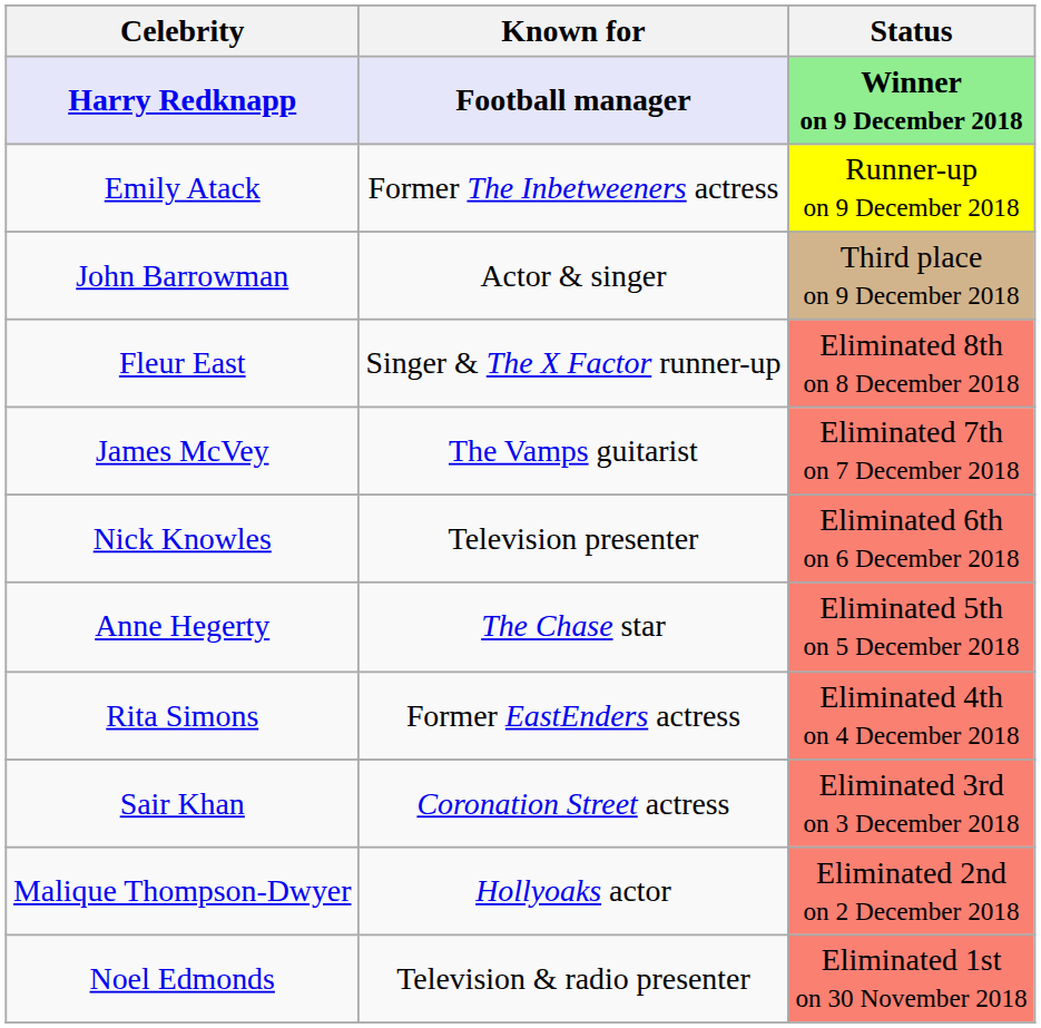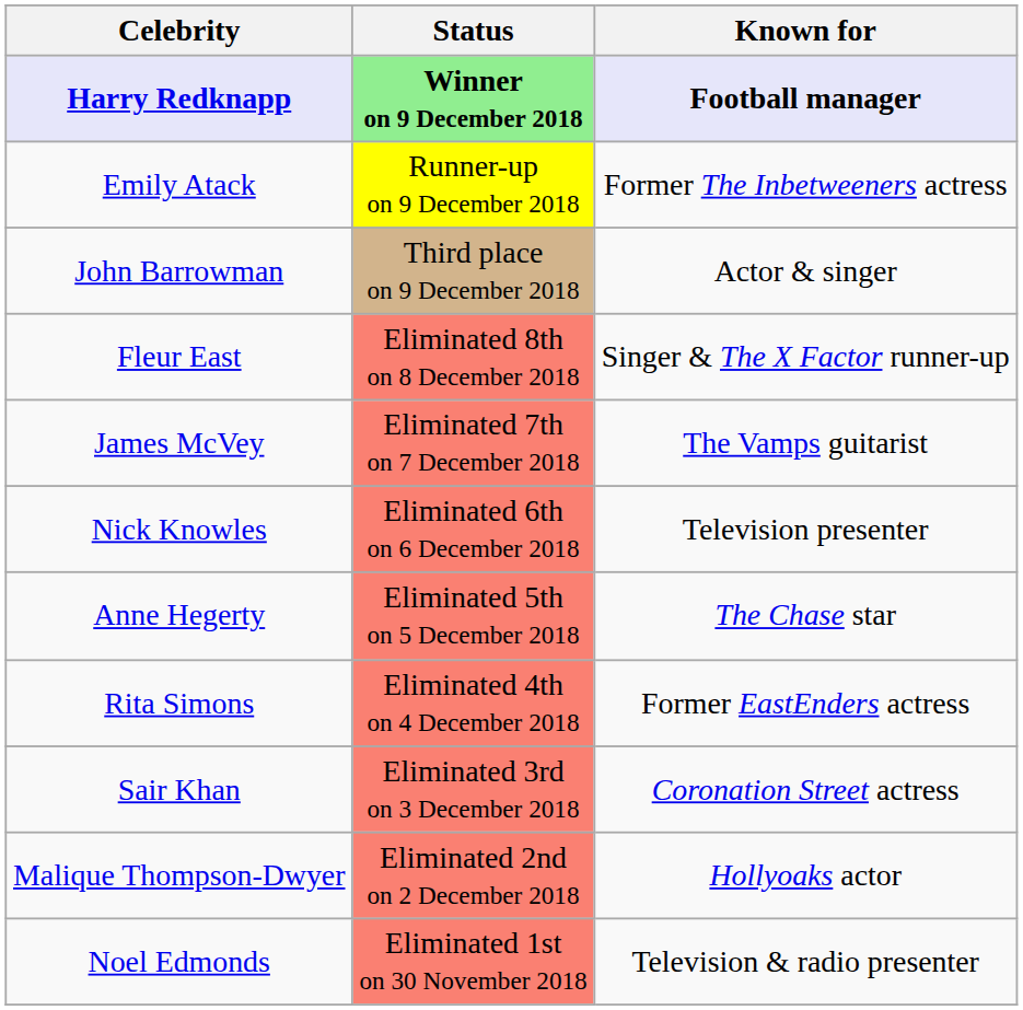columns swapped: Known for <-> Status
